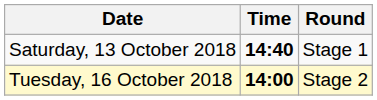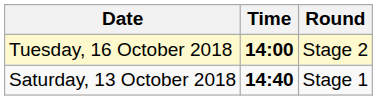rows swapped: Saturday, 13 October 2018 <-> Tuesday, 16 October 2018
